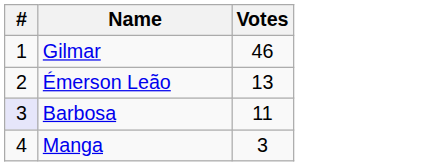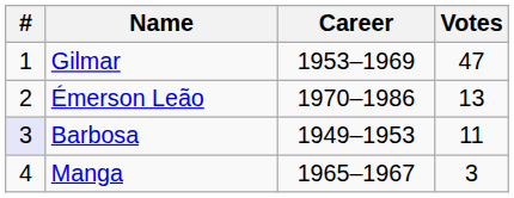+ column: Career | 1953–1969 | 1970–1986 | 1949–1953 | 1965–1967
Gilmar | Votes: 46 -> 47
